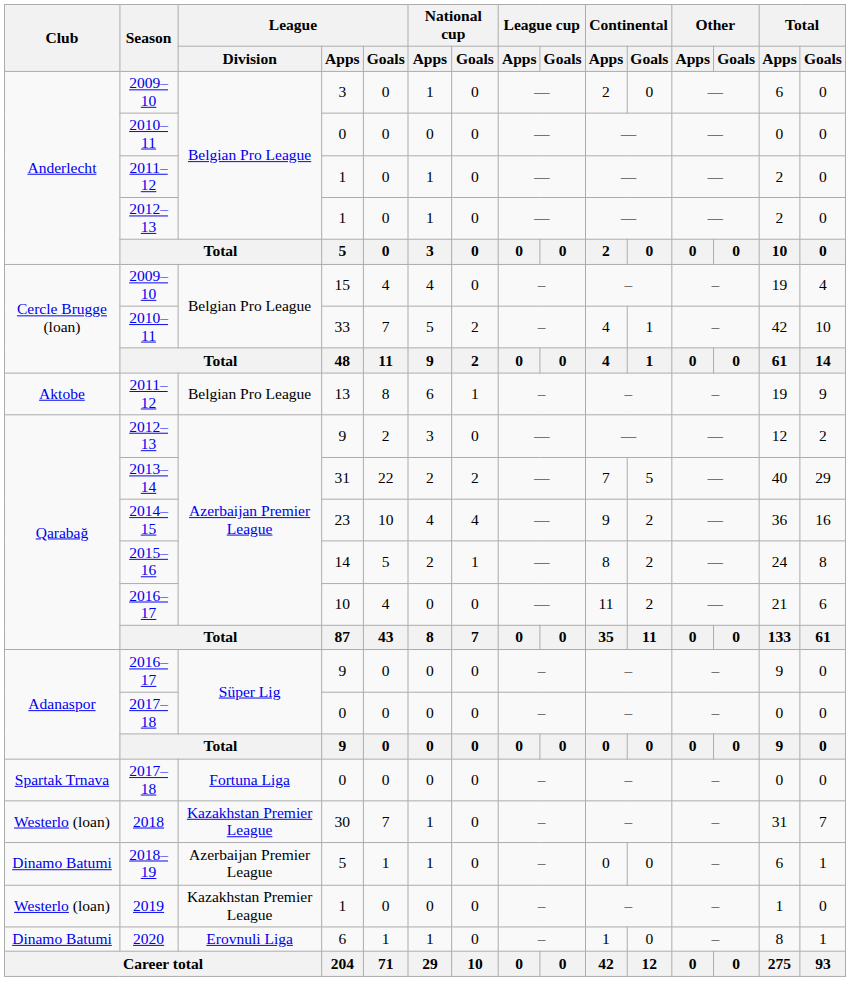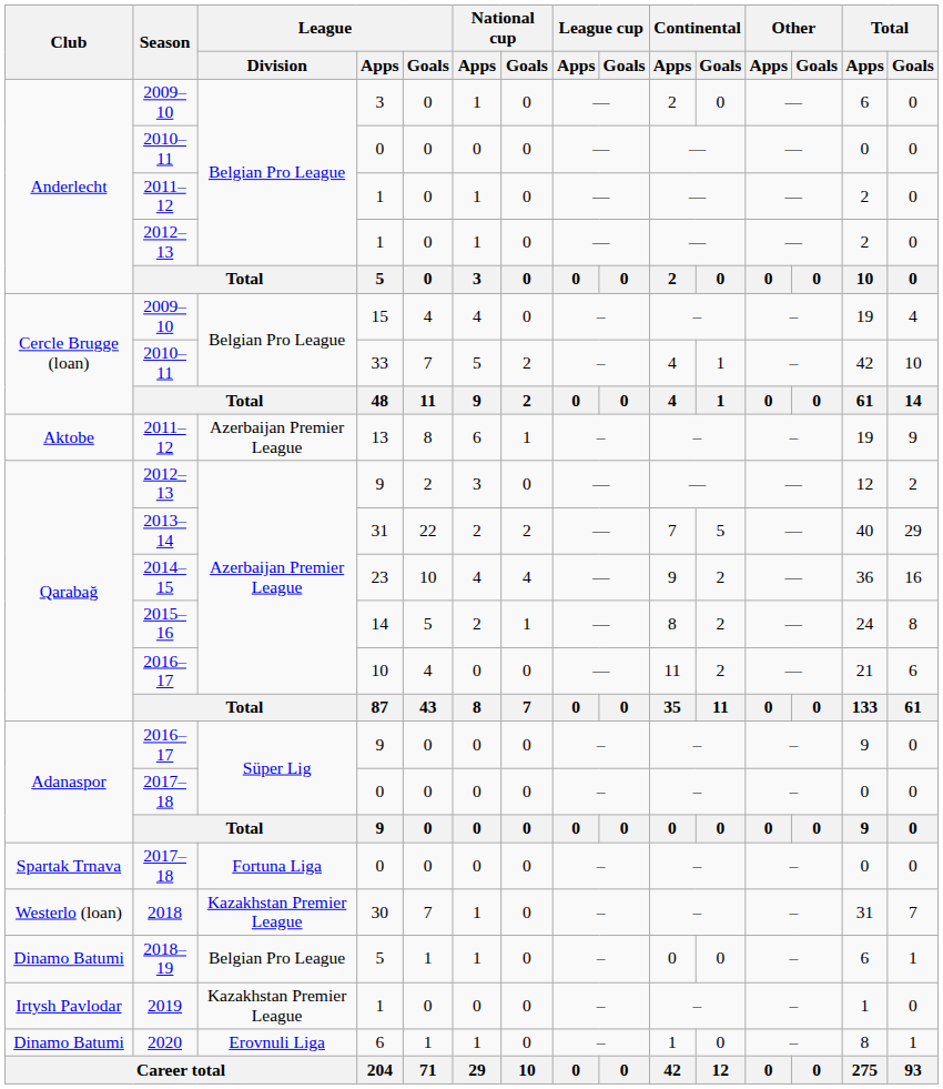13 | League / Division: Belgian Pro League -> Azerbaijan Premier League
2018–19 / 5 | League / Division: Azerbaijan Premier League -> Belgian Pro League
2019 / 1 | Club: Westerlo (loan) -> Irtysh Pavlodar
